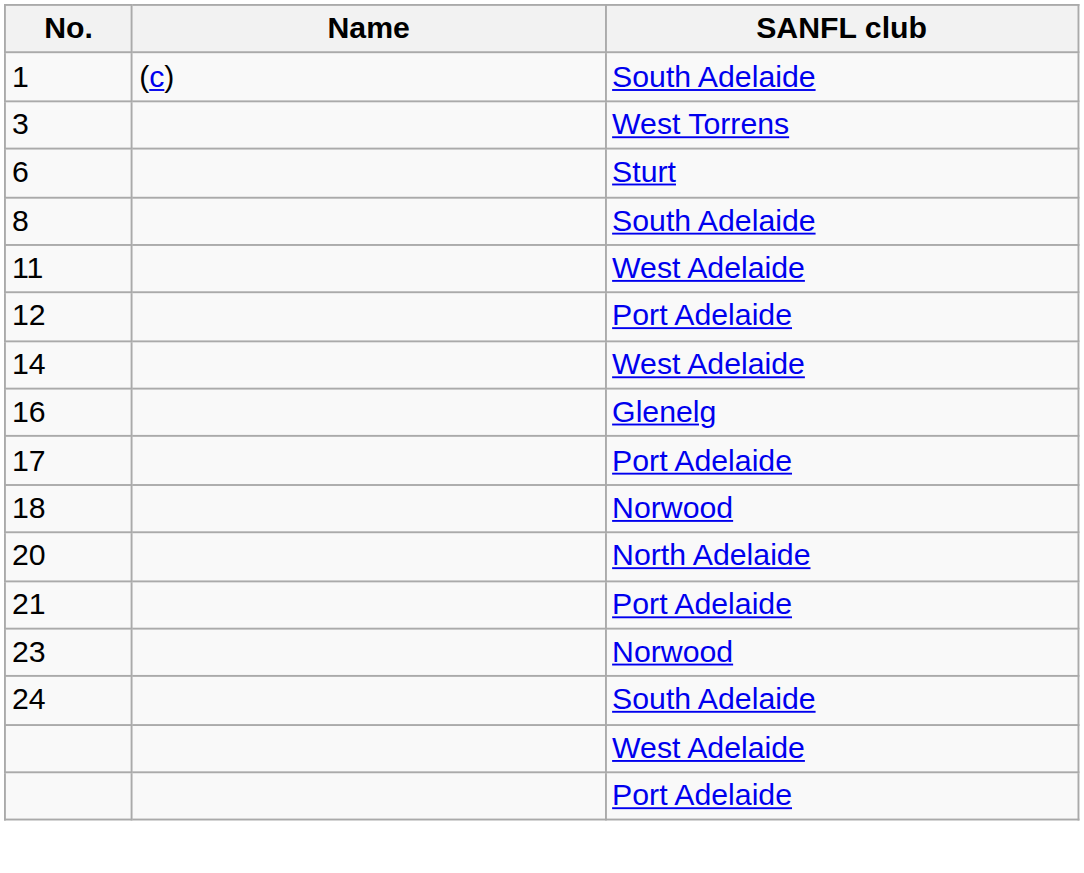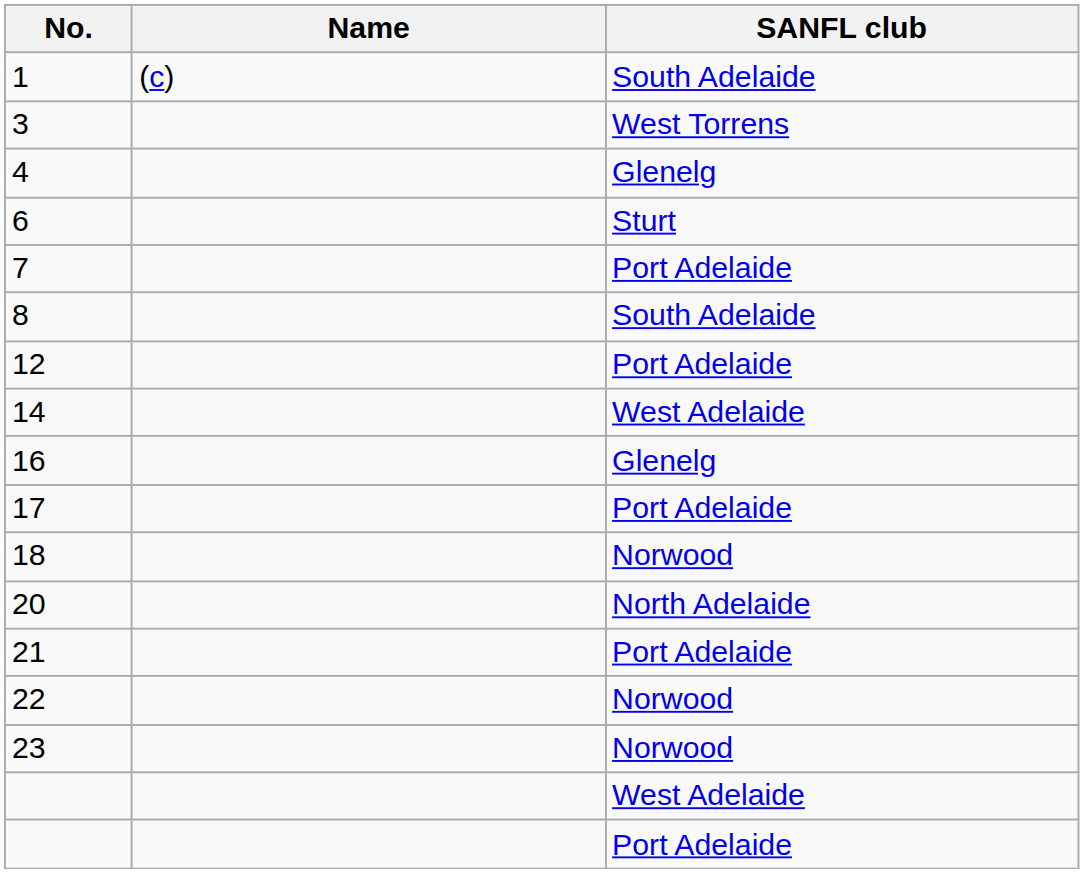+ row: 4 | Glenelg
+ row: 7 | Port Adelaide
- row: 11 | West Adelaide
+ row: 22 | Norwood
- row: 24 | South Adelaide
